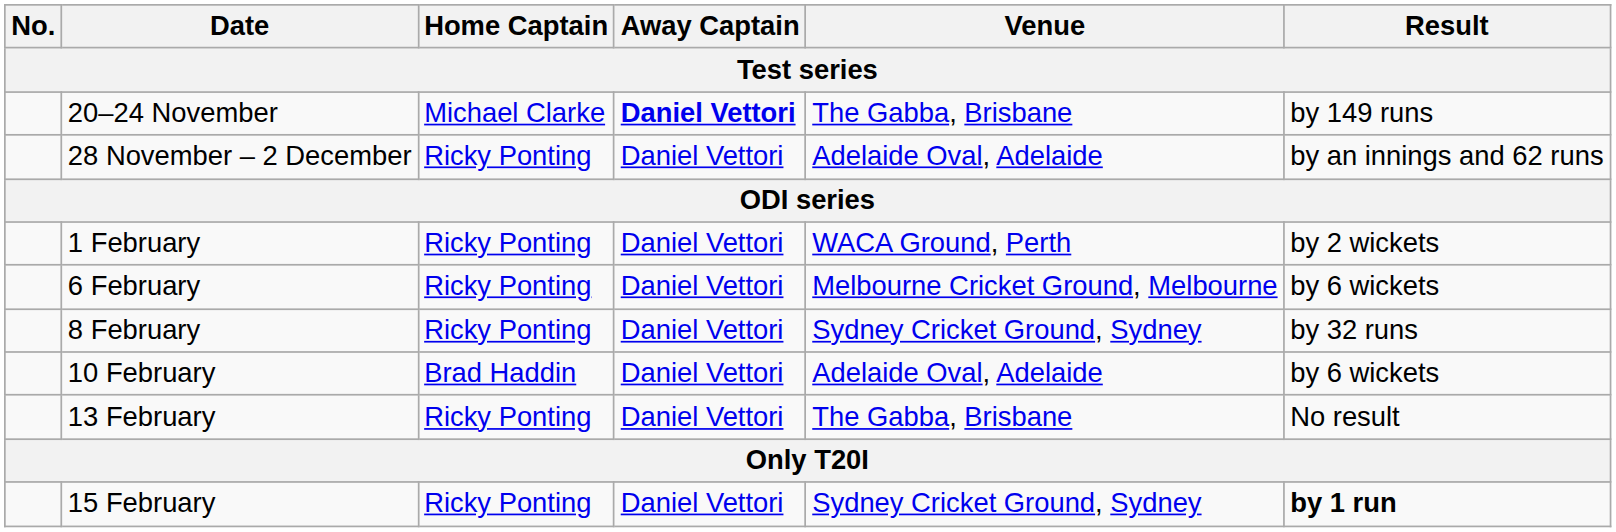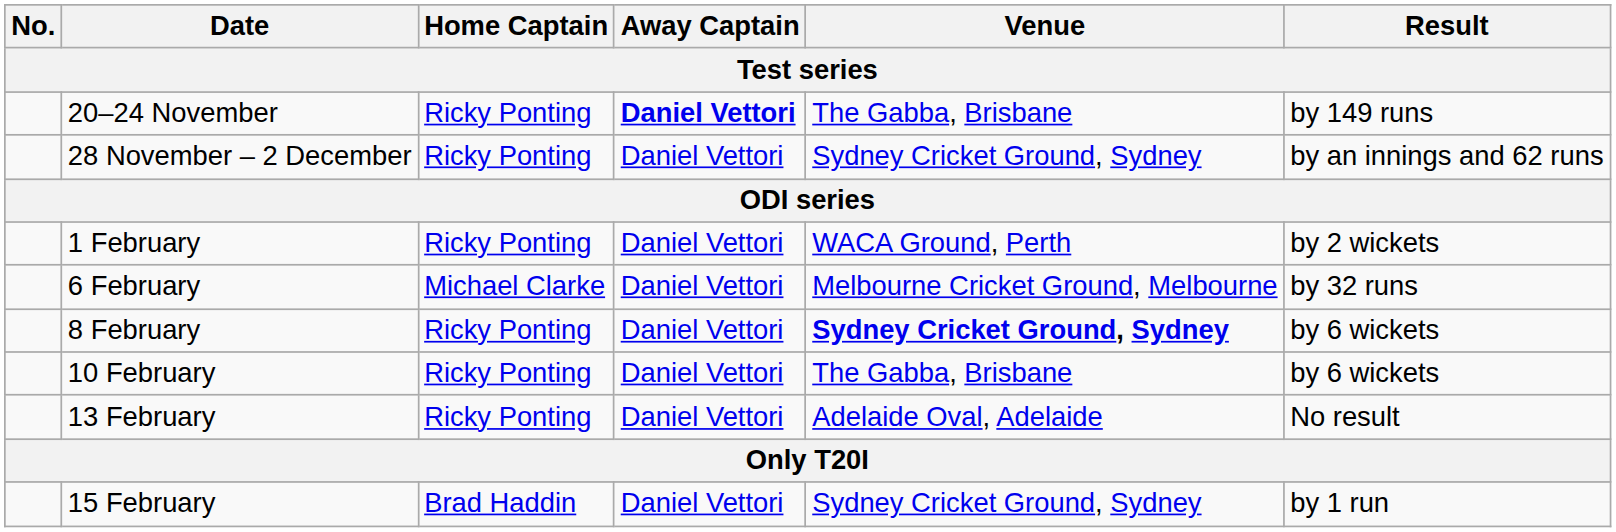20–24 November | Home Captain: Michael Clarke -> Ricky Ponting
28 November – 2 December | Venue: Adelaide Oval, Adelaide -> Sydney Cricket Ground, Sydney
6 February | Home Captain: Ricky Ponting -> Michael Clarke
6 February | Result: by 6 wickets -> by 32 runs
8 February | Venue: normal -> bold
8 February | Result: by 32 runs -> by 6 wickets
10 February | Home Captain: Brad Haddin -> Ricky Ponting
10 February | Venue: Adelaide Oval, Adelaide -> The Gabba, Brisbane
13 February | Venue: The Gabba, Brisbane -> Adelaide Oval, Adelaide
15 February | Home Captain: Ricky Ponting -> Brad Haddin
15 February | Result: bold -> normal
